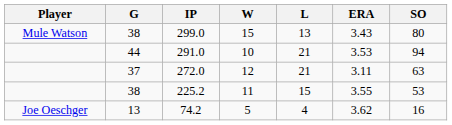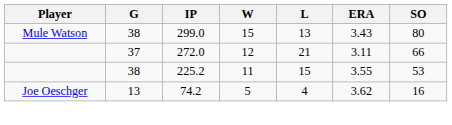- row: 44 | 291.0 | 10 | 21 | 3.53 | 94
272.0 | SO: 63 -> 66
